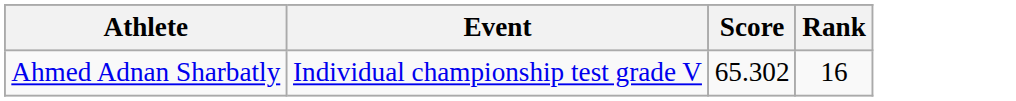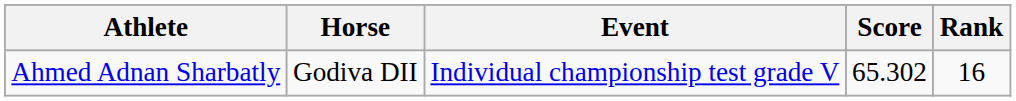+ column: Horse | Godiva DII
